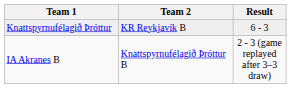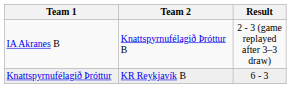rows swapped: IA Akranes B <-> Knattspyrnufélagið Þróttur
